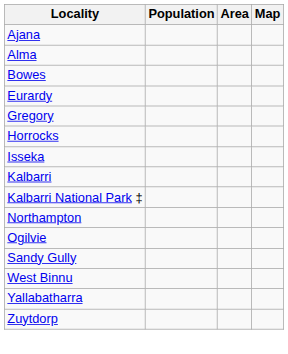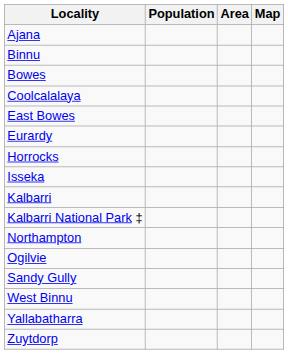- row: Alma
+ row: Binnu
+ row: Coolcalalaya
+ row: East Bowes
- row: Gregory
